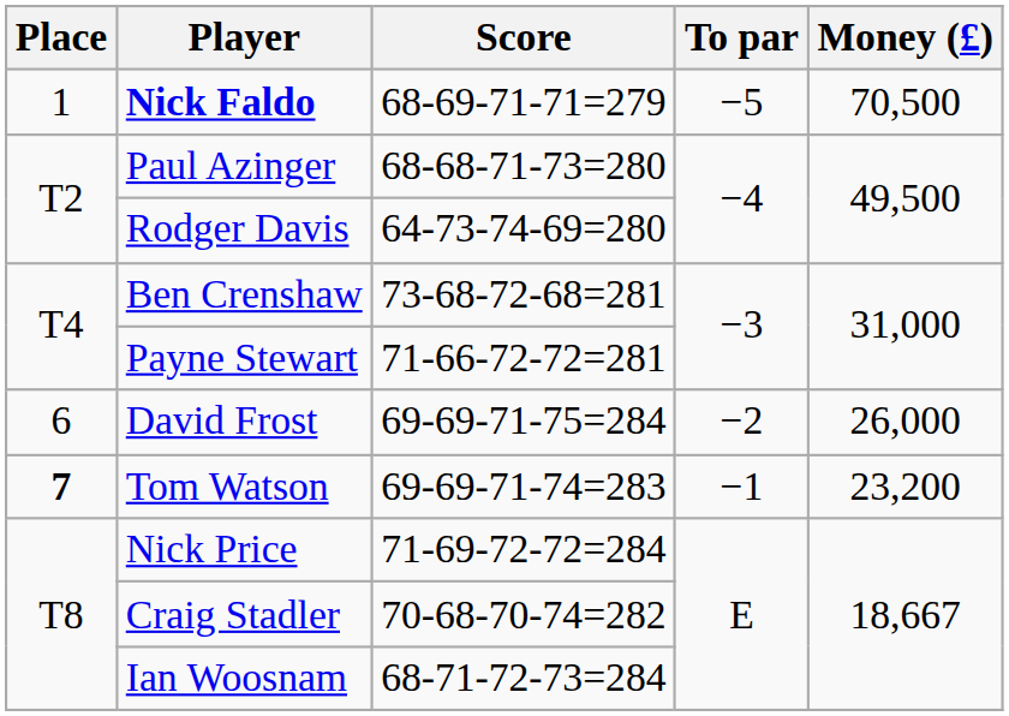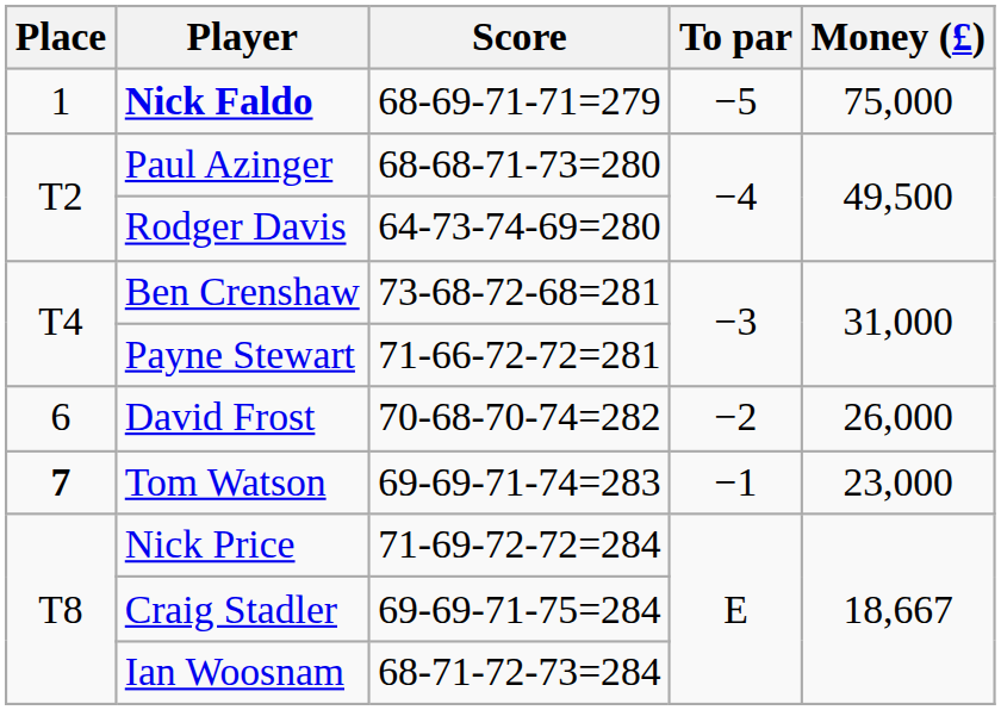Nick Faldo | Money (£): 70,500 -> 75,000
David Frost | Score: 69-69-71-75=284 -> 70-68-70-74=282
Tom Watson | Money (£): 23,200 -> 23,000
Craig Stadler | Score: 70-68-70-74=282 -> 69-69-71-75=284
